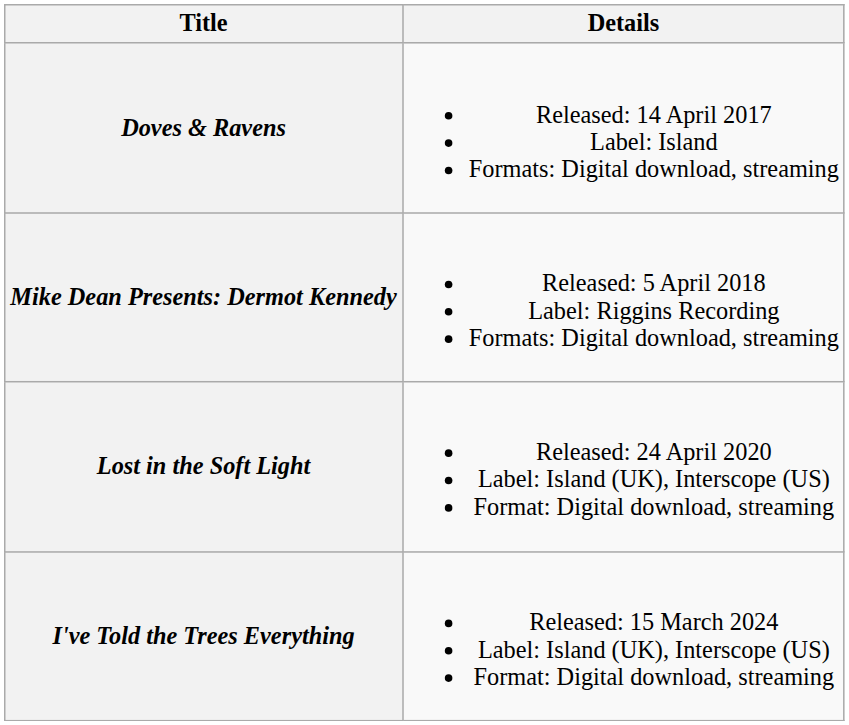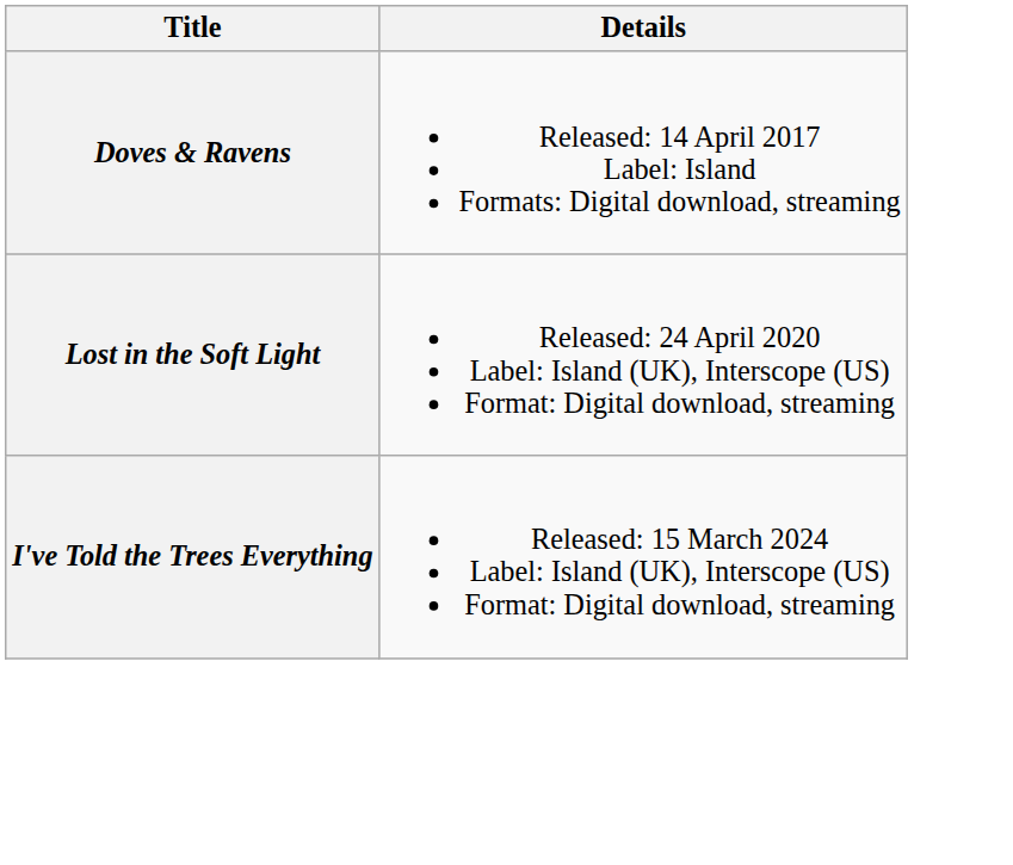- row: Mike Dean Presents: Dermot Kennedy | Released: 5 April 2018 Label: Riggins Recording Formats: Digital download, streaming
